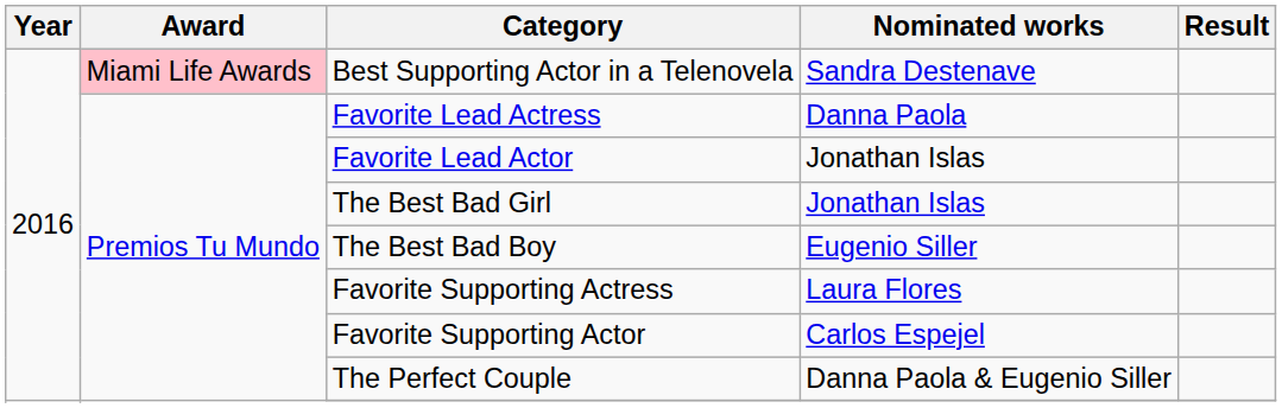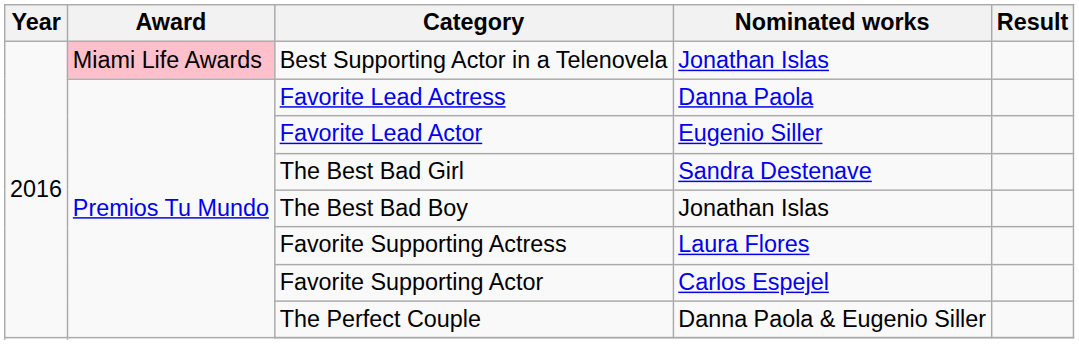Best Supporting Actor in a Telenovela | Nominated works: Sandra Destenave -> Jonathan Islas
Favorite Lead Actor | Nominated works: Jonathan Islas -> Eugenio Siller
The Best Bad Girl | Nominated works: Jonathan Islas -> Sandra Destenave
The Best Bad Boy | Nominated works: Eugenio Siller -> Jonathan Islas
